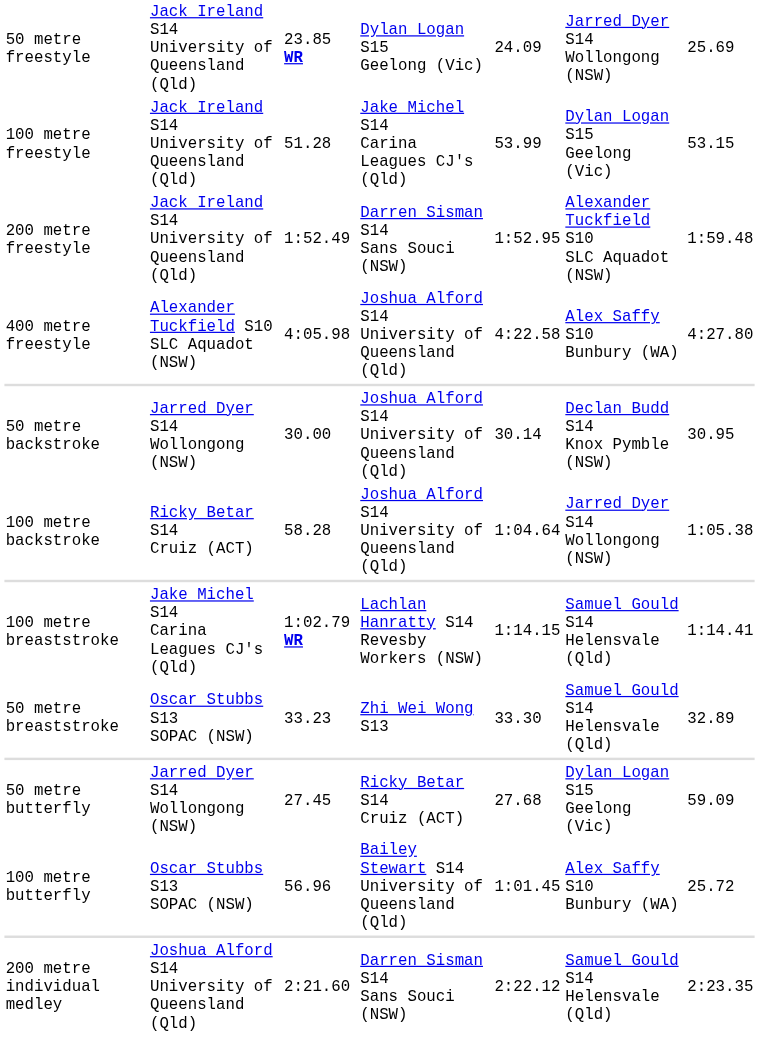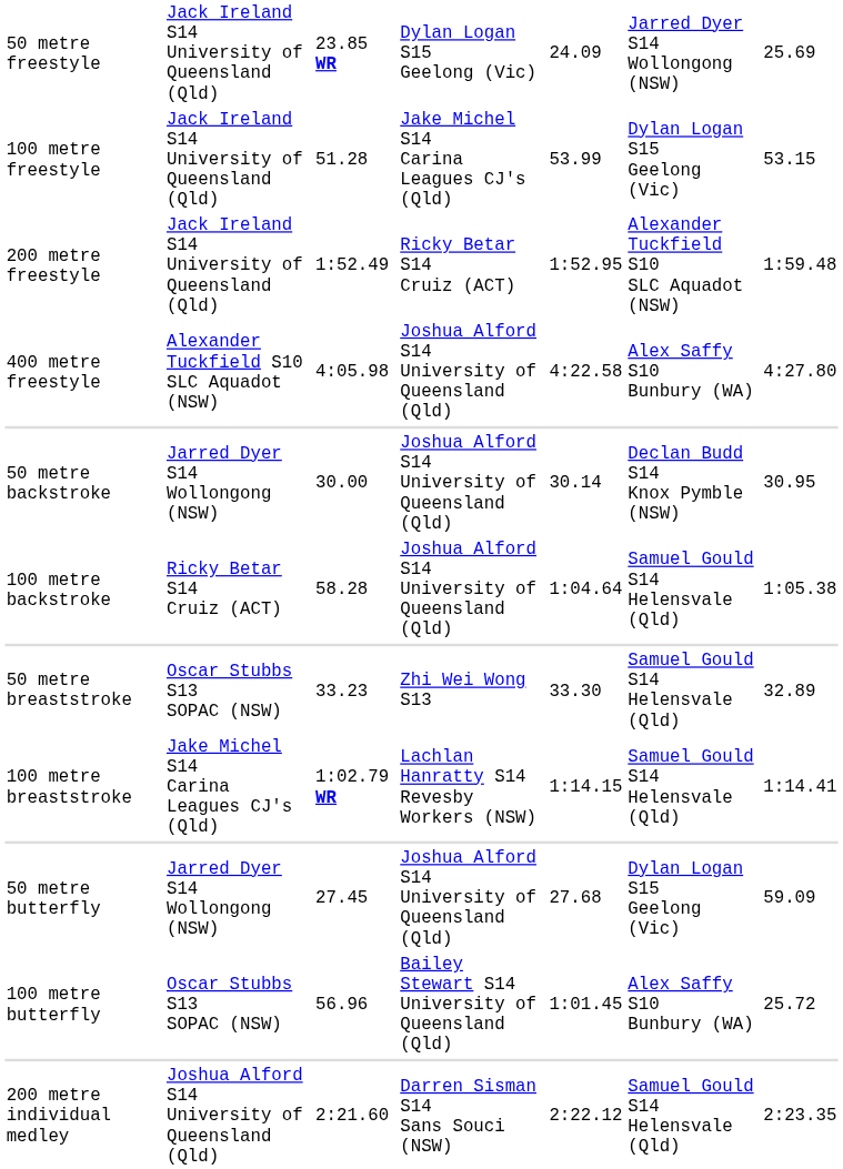200 metre freestyle | column 4: Darren Sisman S14 Sans Souci (NSW) -> Ricky Betar S14 Cruiz (ACT)
100 metre backstroke | column 6: Jarred Dyer S14 Wollongong (NSW) -> Samuel Gould S14 Helensvale (Qld)
rows swapped: 50 metre breaststroke <-> 100 metre breaststroke
50 metre butterfly | column 4: Ricky Betar S14 Cruiz (ACT) -> Joshua Alford S14 University of Queensland (Qld)
